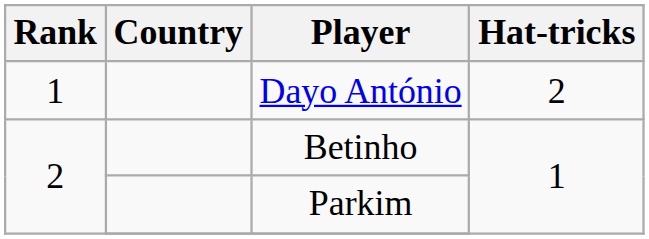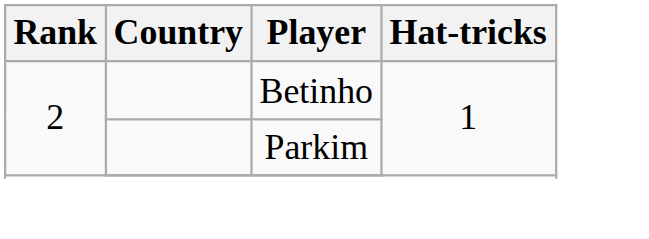- row: 1 | Dayo António | 2
